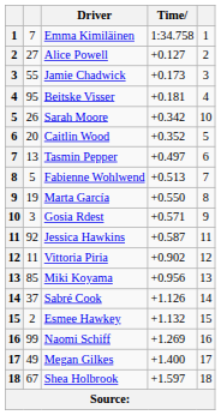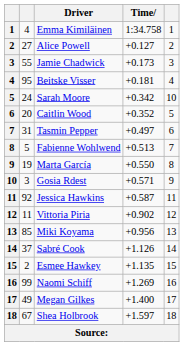Emma Kimiläinen | column 2: 7 -> 4
Sarah Moore | column 2: 26 -> 24
Tasmin Pepper | column 2: 13 -> 31
Esmee Hawkey | Time: +1.132 -> +1.135
